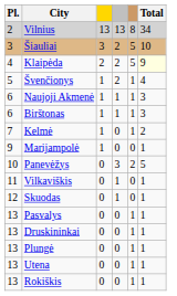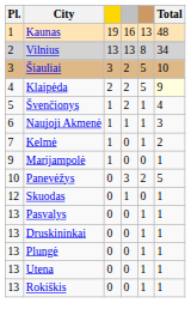+ row: 1 | Kaunas | 19 | 16 | 13 | 48
- row: 6 | Birštonas | 1 | 1 | 1 | 3
- row: 11 | Vilkaviškis | 0 | 1 | 0 | 1
